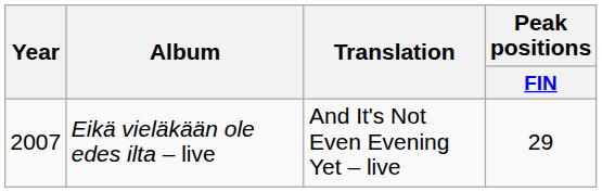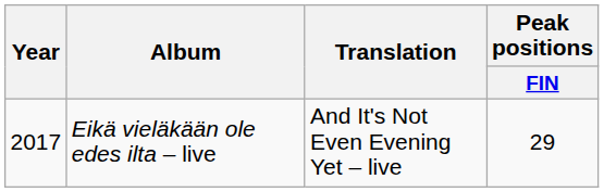Eikä vieläkään ole edes ilta – live | Year: 2007 -> 2017
